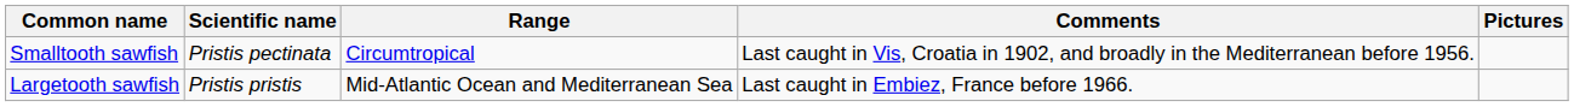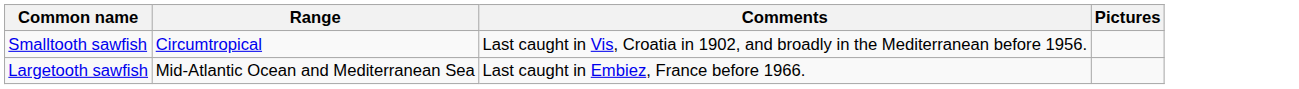- column: Scientific name | Pristis pectinata | Pristis pristis
